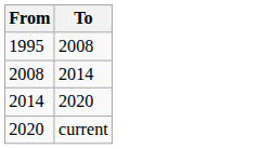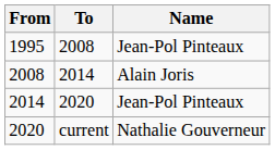+ column: Name | Jean-Pol Pinteaux | Alain Joris | Jean-Pol Pinteaux | Nathalie Gouverneur
